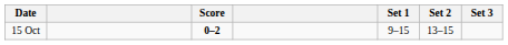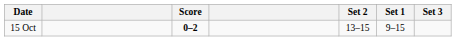columns swapped: Set 1 <-> Set 2
